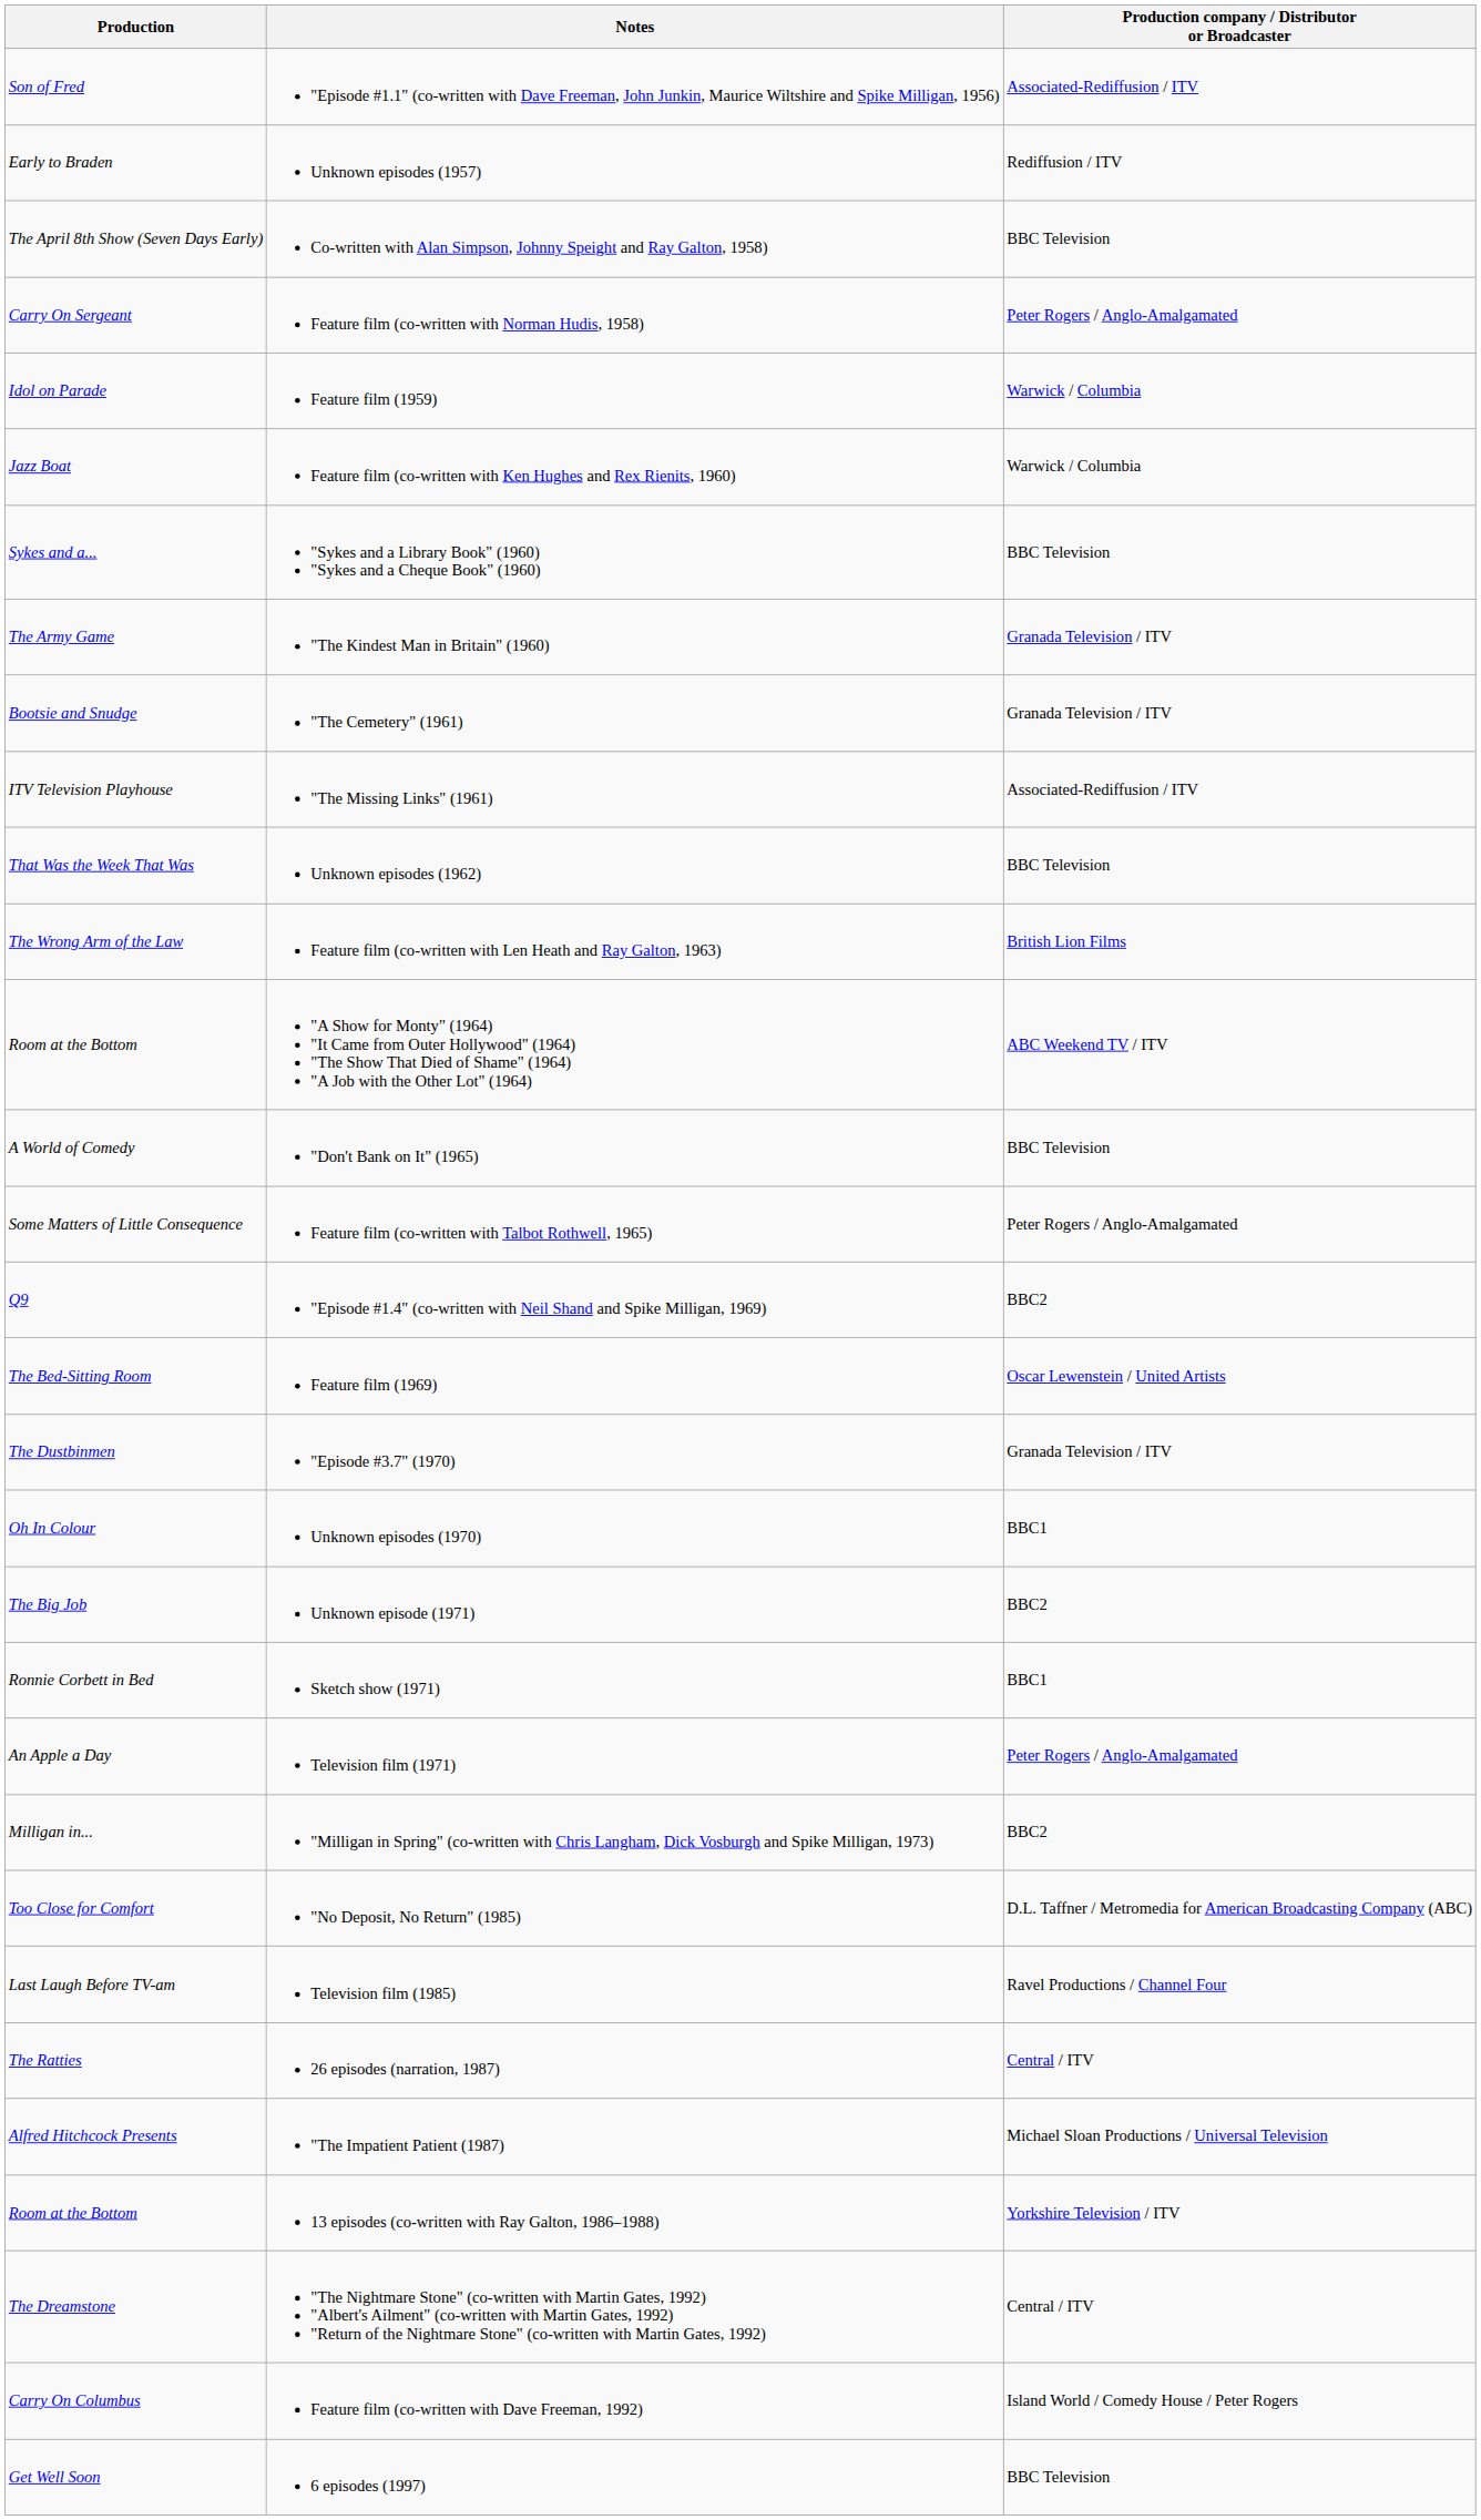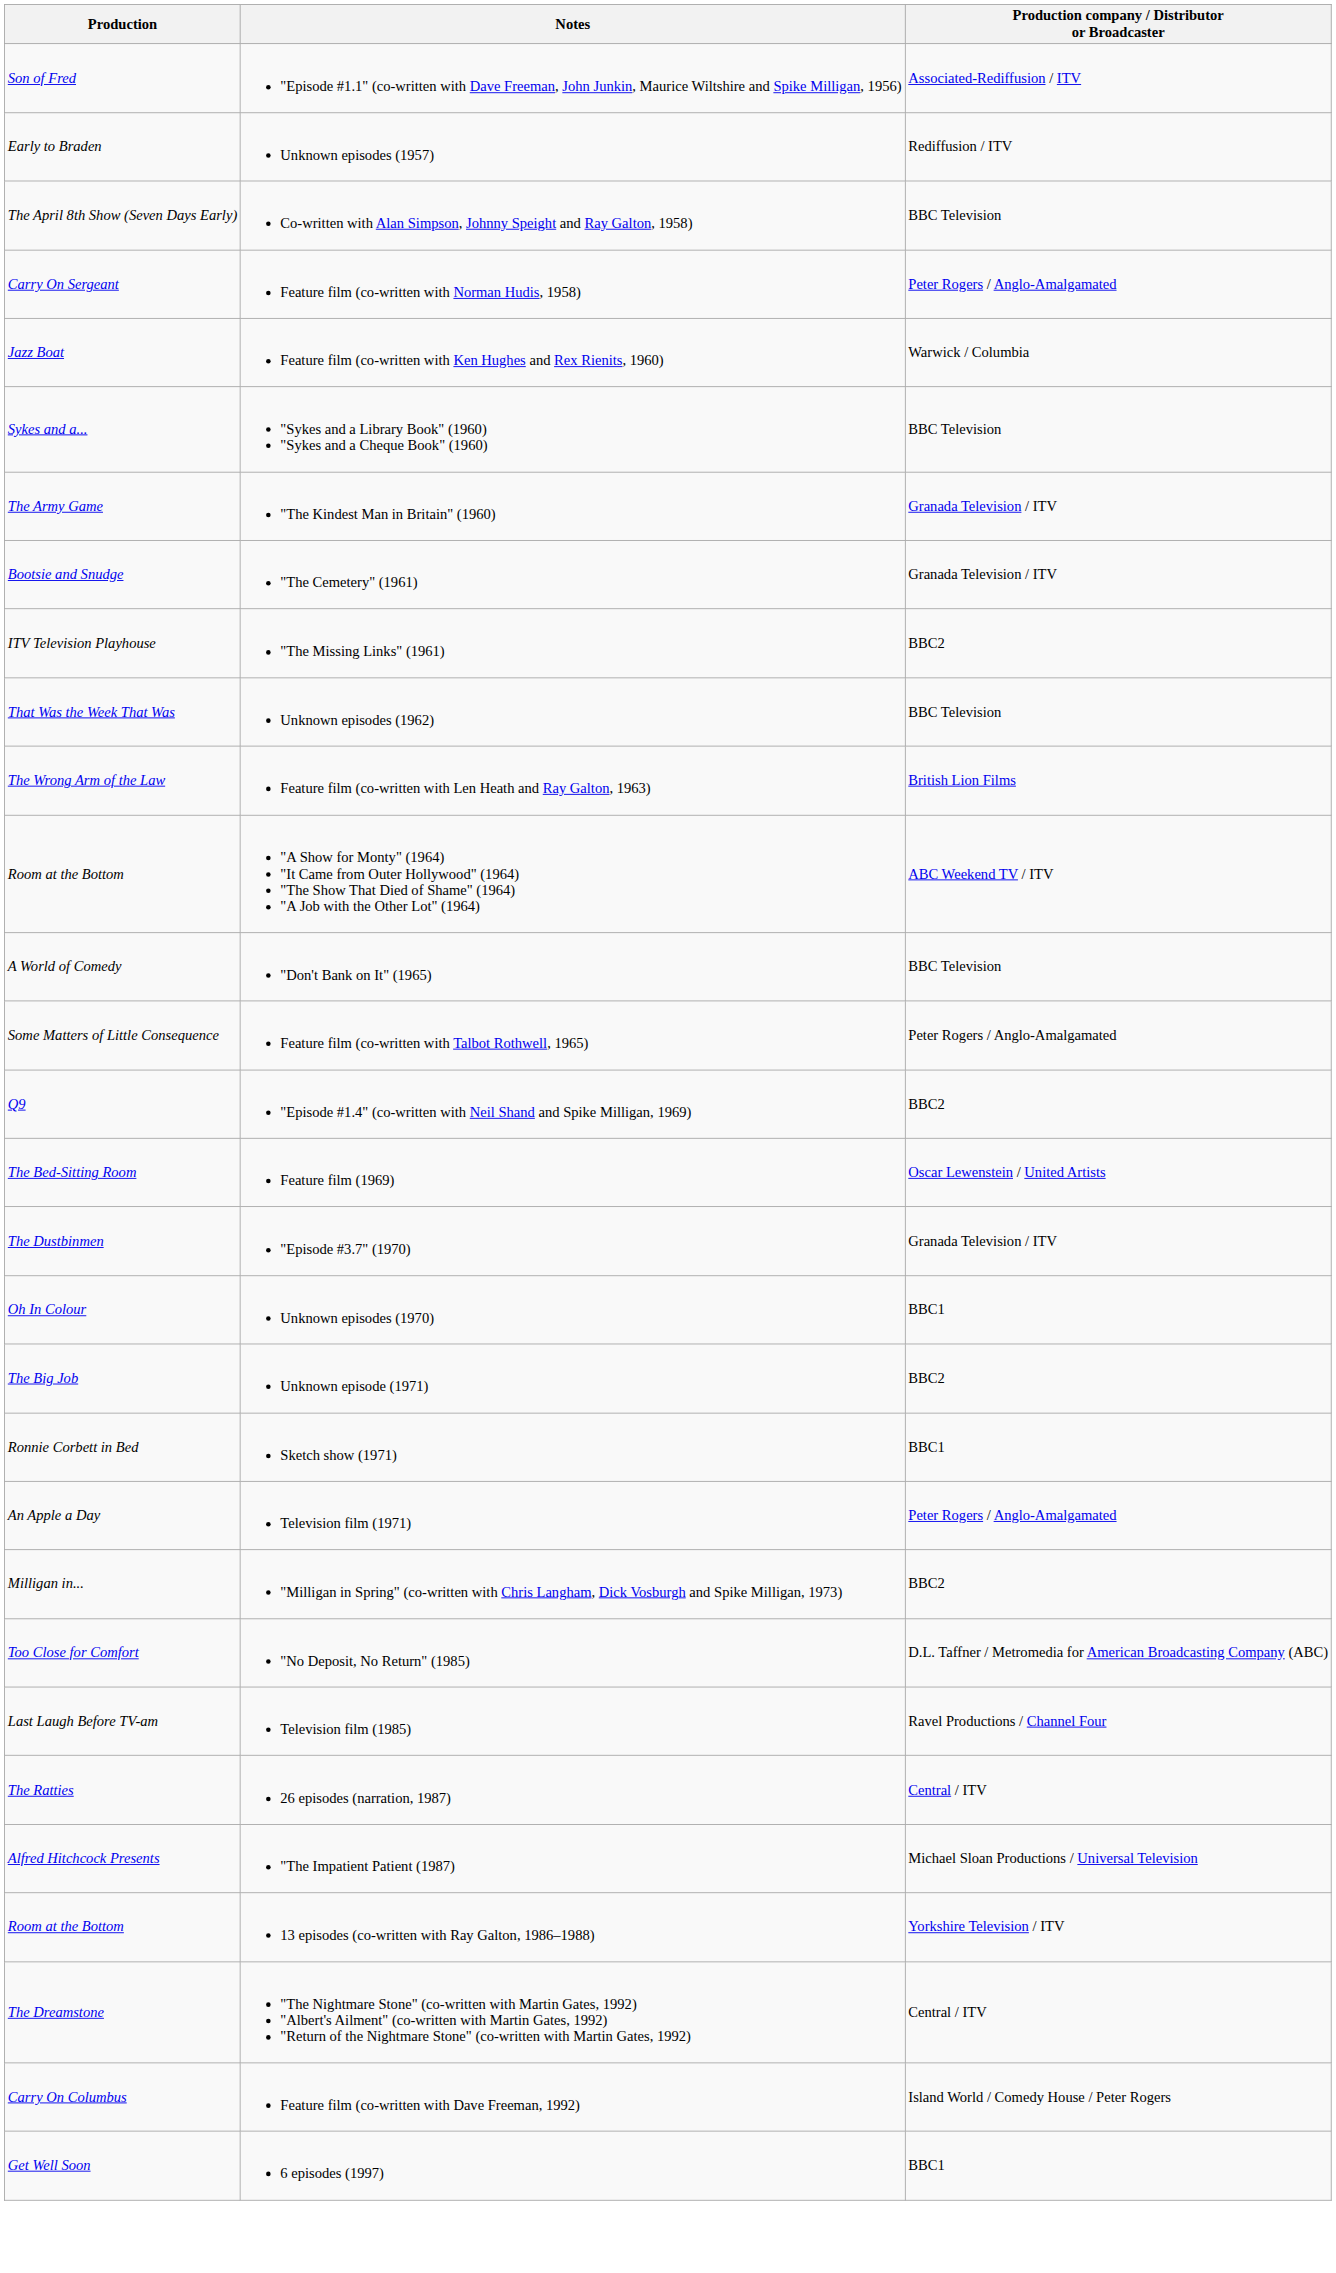- row: Idol on Parade | Feature film (1959) | Warwick / Columbia
"The Missing Links" (1961) | Production company / Distributor or Broadcaster: Associated-Rediffusion / ITV -> BBC2
6 episodes (1997) | Production company / Distributor or Broadcaster: BBC Television -> BBC1
